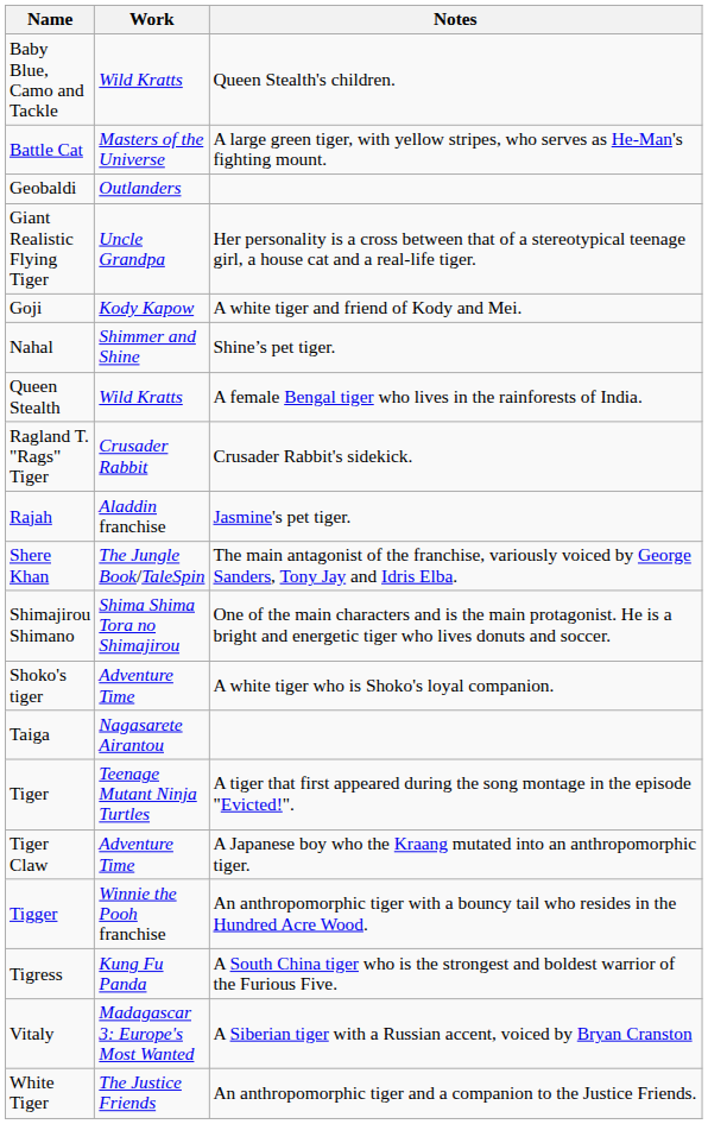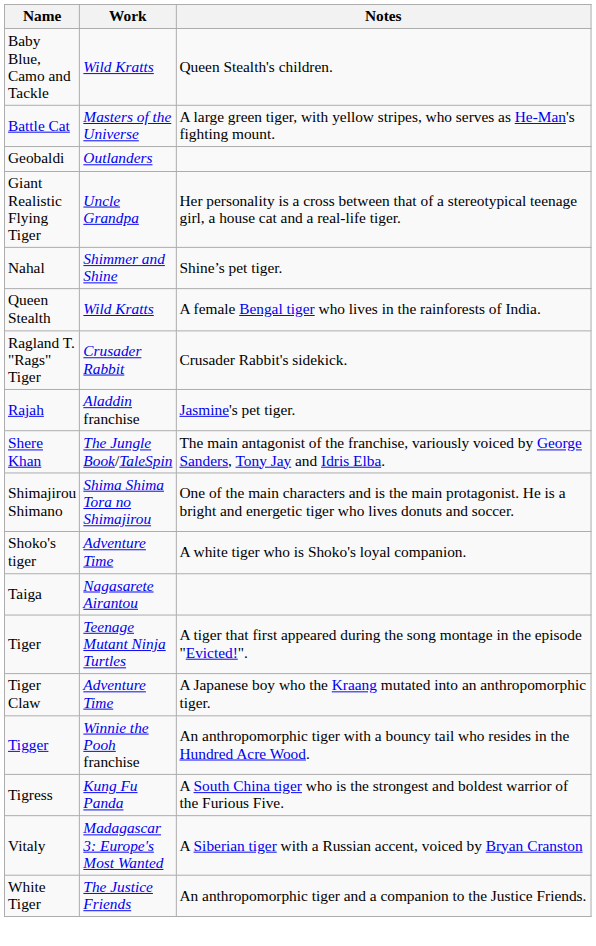- row: Goji | Kody Kapow | A white tiger and friend of Kody and Mei.
